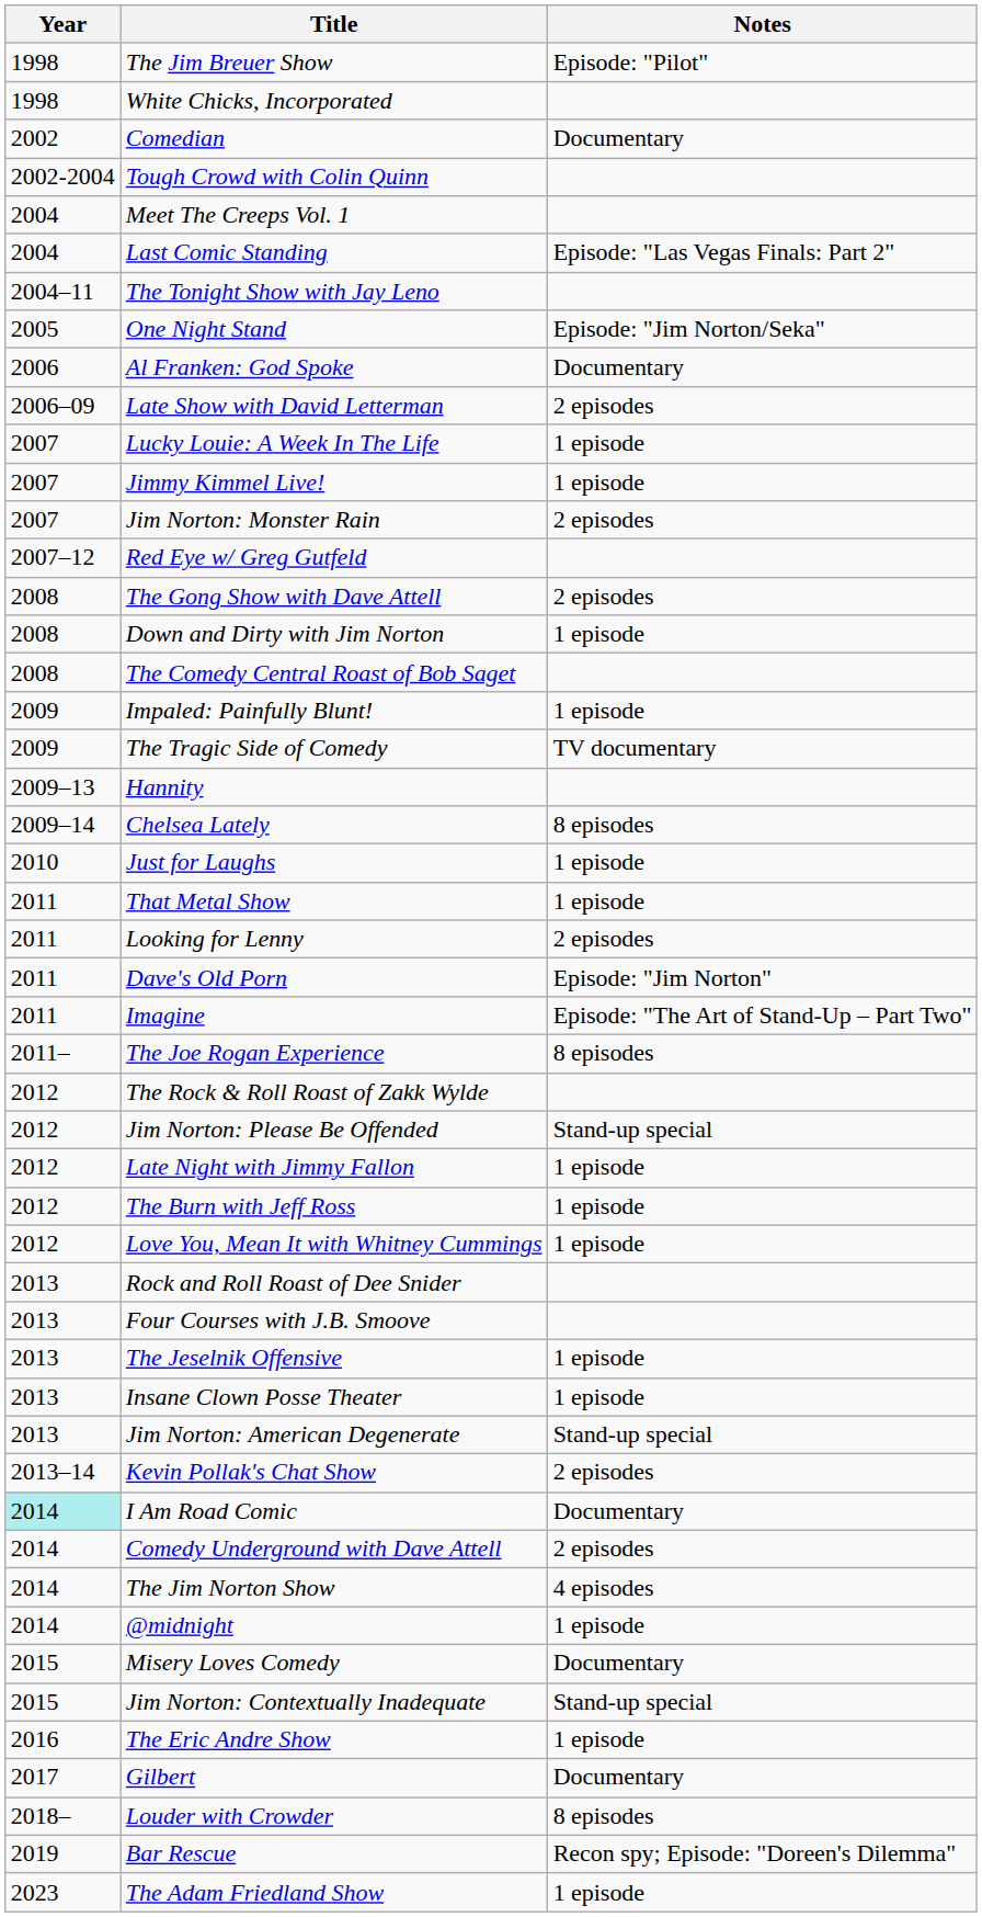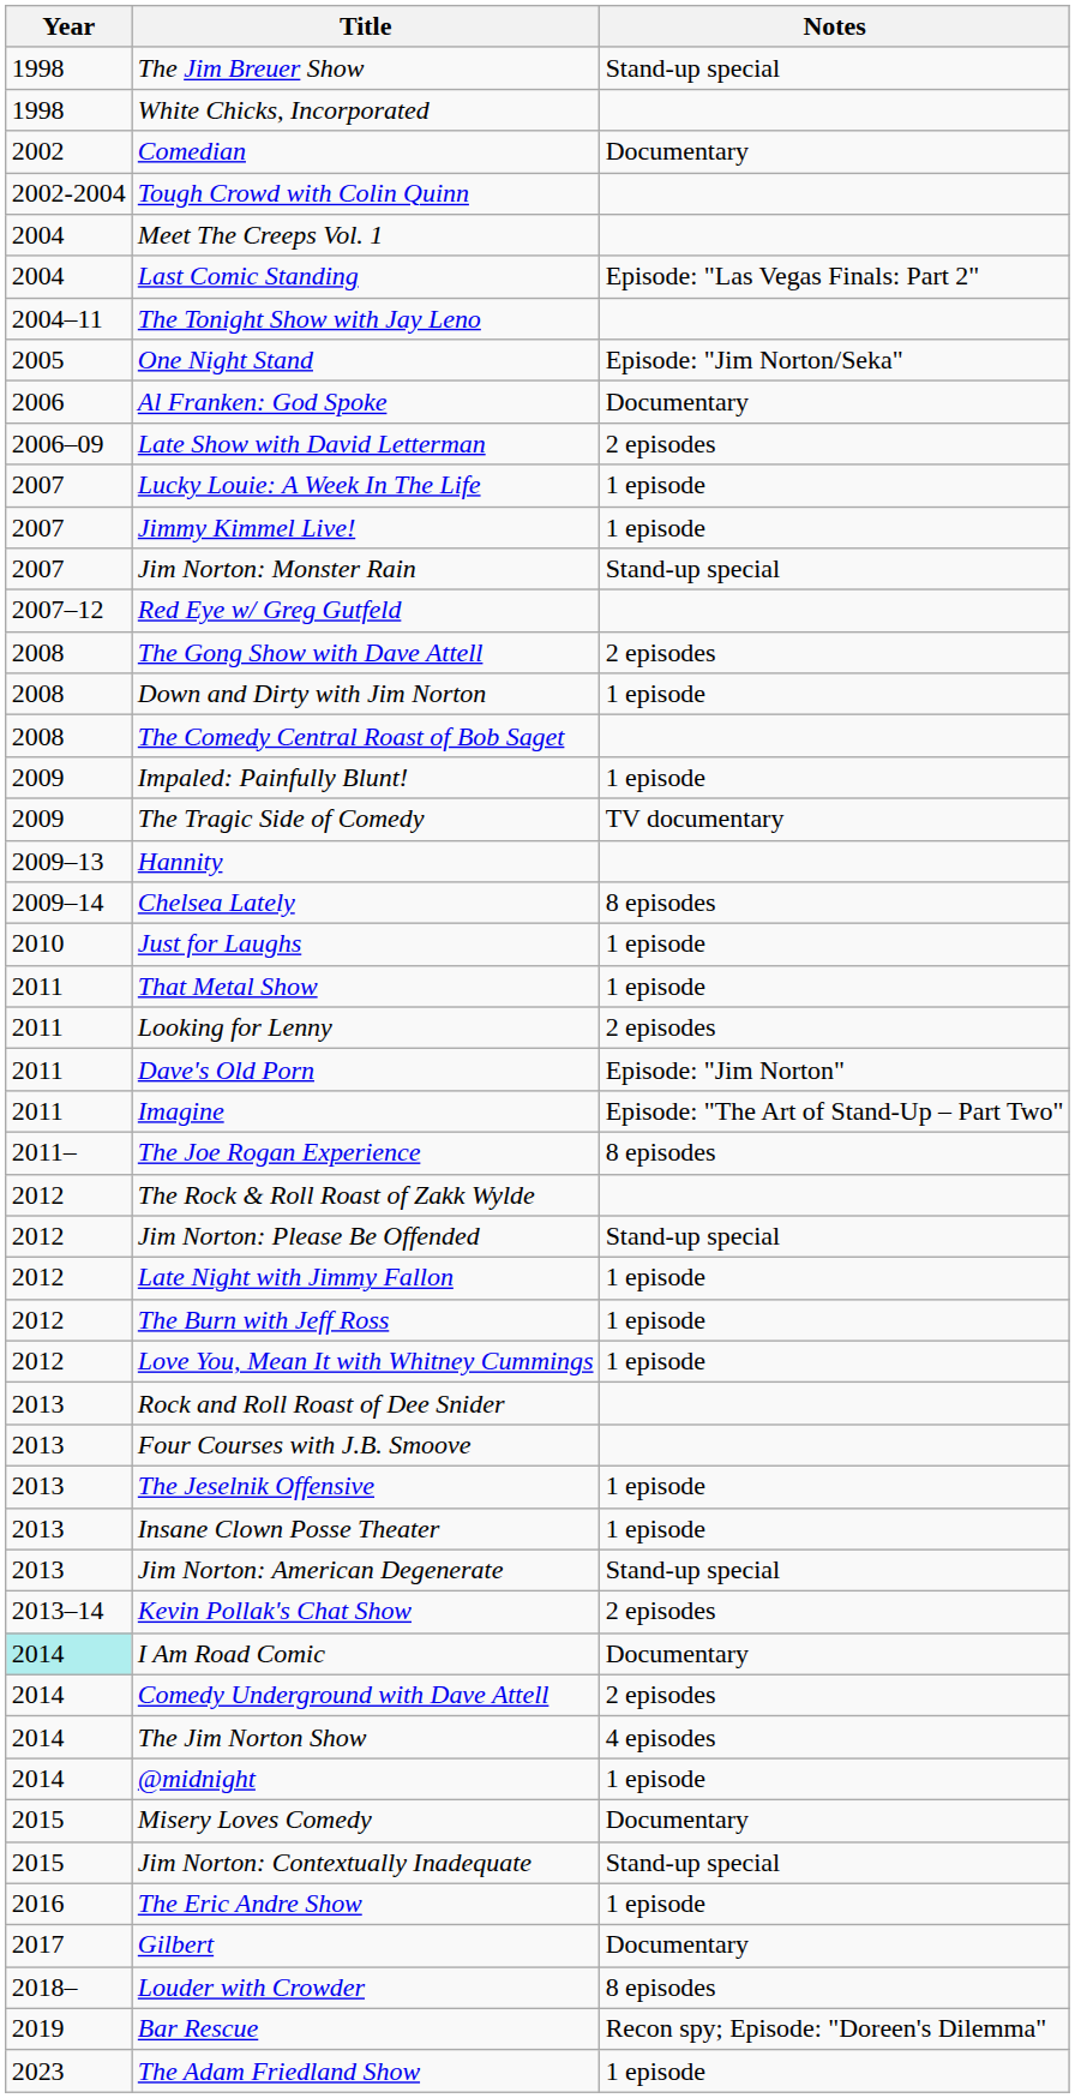The Jim Breuer Show | Notes: Episode: "Pilot" -> Stand-up special
Jim Norton: Monster Rain | Notes: 2 episodes -> Stand-up special
